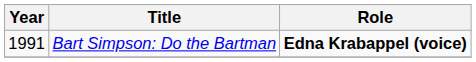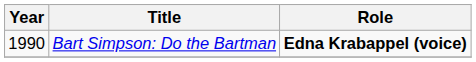Bart Simpson: Do the Bartman | Year: 1991 -> 1990
